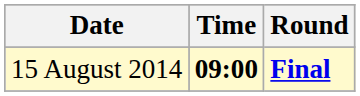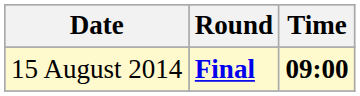columns swapped: Time <-> Round
